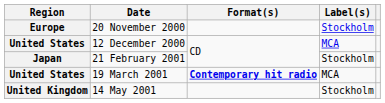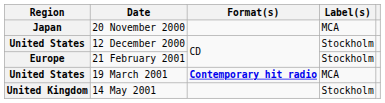20 November 2000 | Region: Europe -> Japan
20 November 2000 | Label(s): Stockholm -> MCA
12 December 2000 | Label(s): MCA -> Stockholm
21 February 2001 | Region: Japan -> Europe
